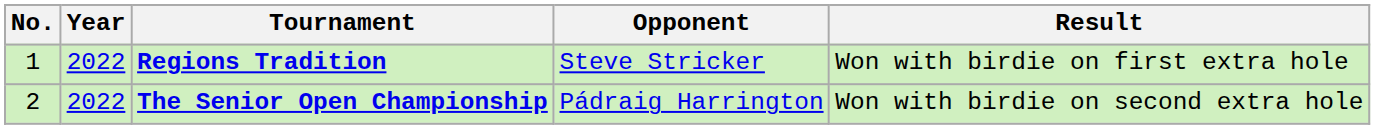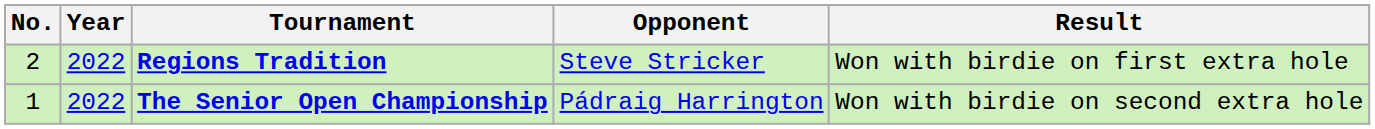Regions Tradition | No.: 1 -> 2
The Senior Open Championship | No.: 2 -> 1
